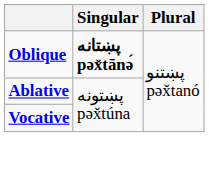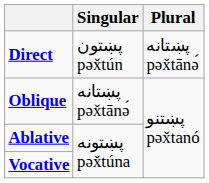+ row: Direct | پښتون pəx̌tún | پښتانه pəx̌tānə́
Oblique | Singular: bold -> normal
